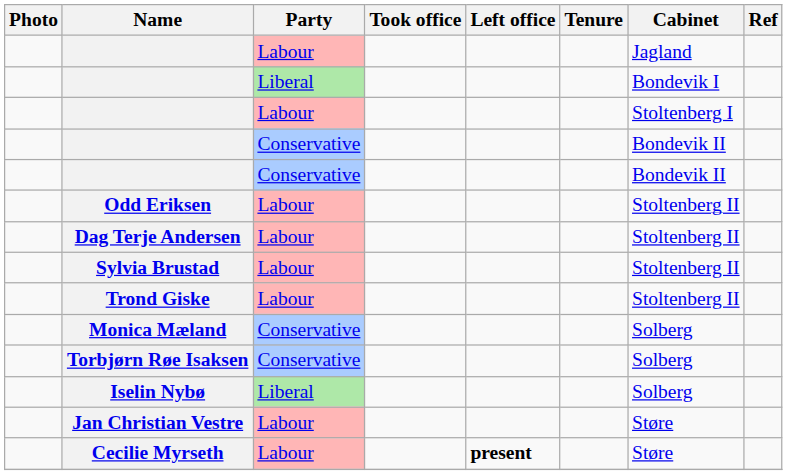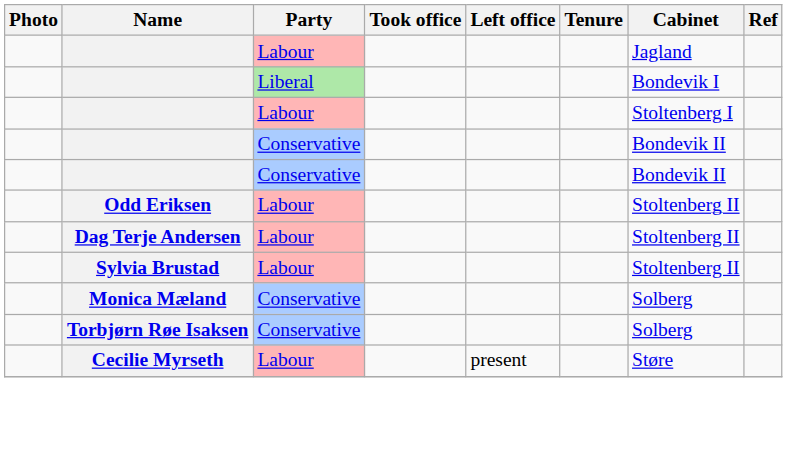- row: Trond Giske | Labour | Stoltenberg II
- row: Iselin Nybø | Liberal | Solberg
- row: Jan Christian Vestre | Labour | Støre
Cecilie Myrseth | Left office: bold -> normal
